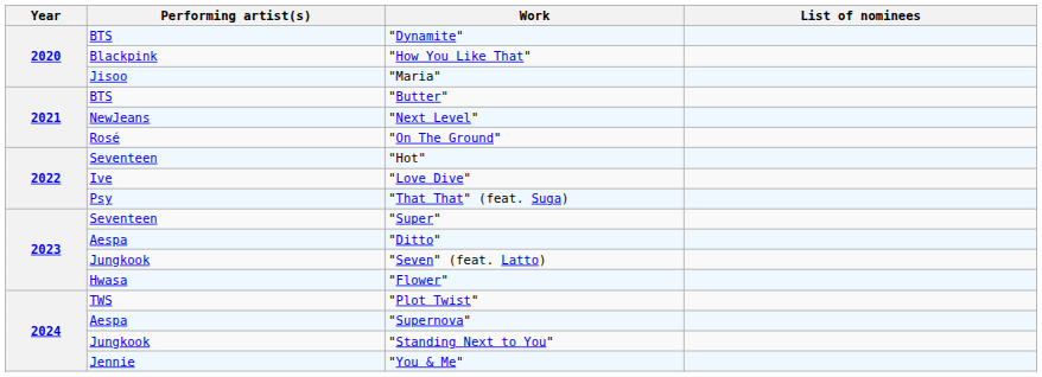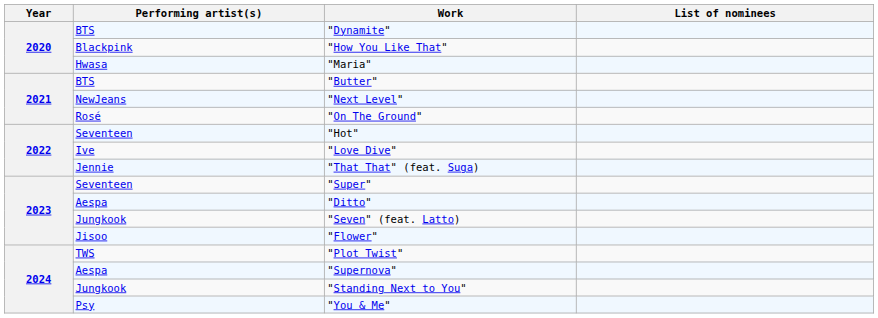"Maria" | Performing artist(s): Jisoo -> Hwasa
"That That" (feat. Suga) | Performing artist(s): Psy -> Jennie
"Flower" | Performing artist(s): Hwasa -> Jisoo
"You & Me" | Performing artist(s): Jennie -> Psy
